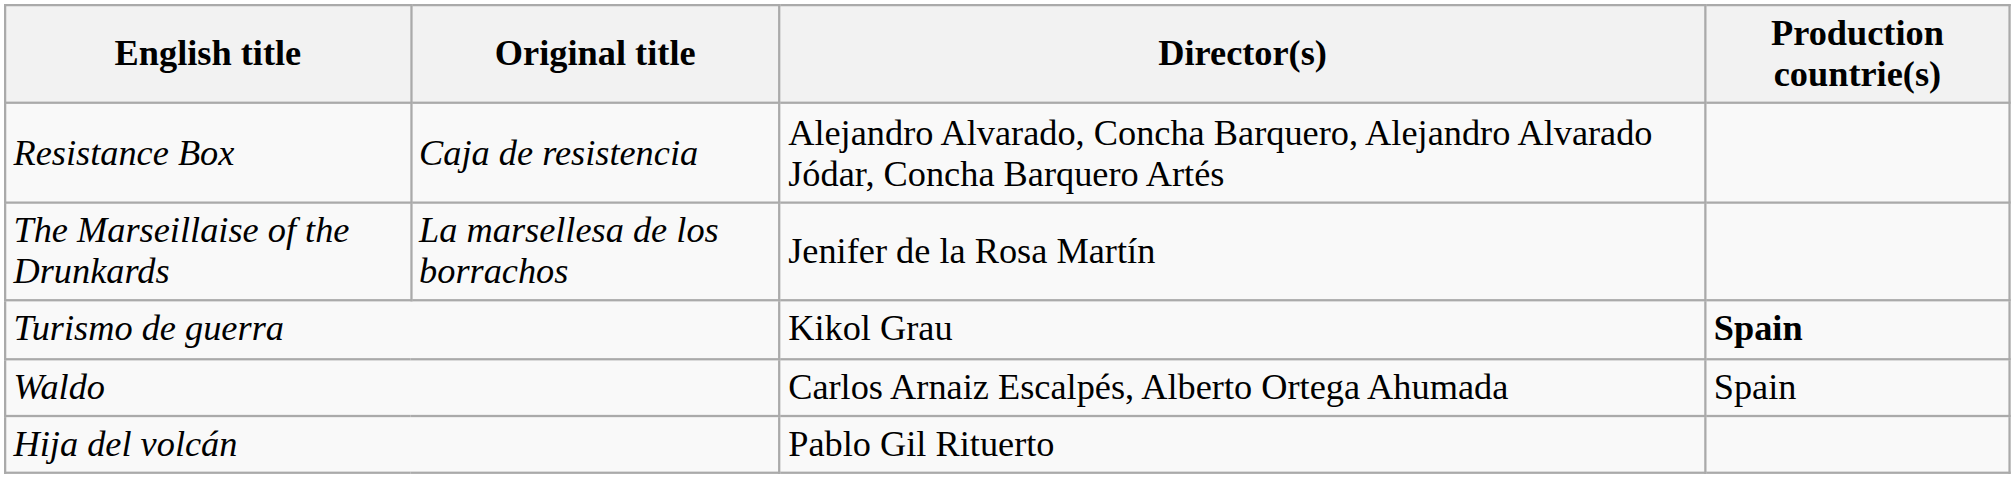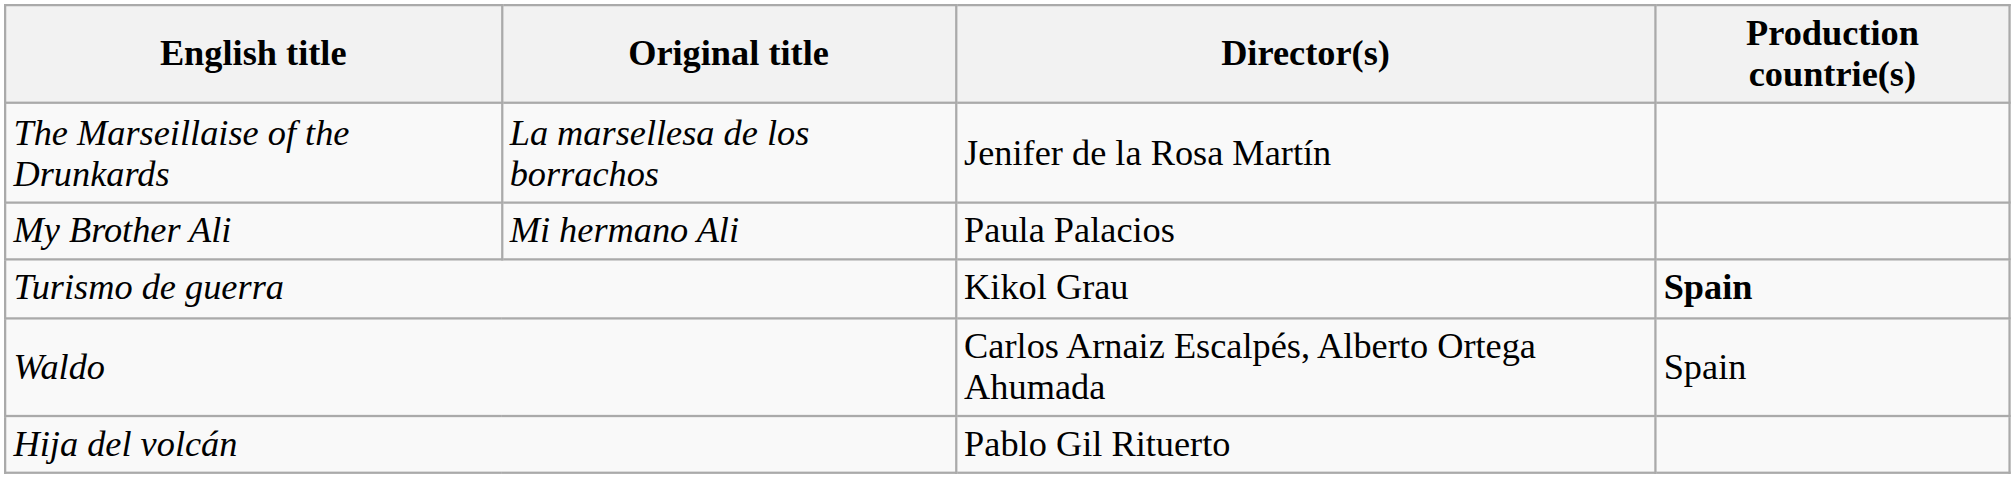- row: Resistance Box | Caja de resistencia | Alejandro Alvarado, Concha Barquero, Alejandro Alvarado Jódar, Concha Barquero Artés
+ row: My Brother Ali | Mi hermano Ali | Paula Palacios
